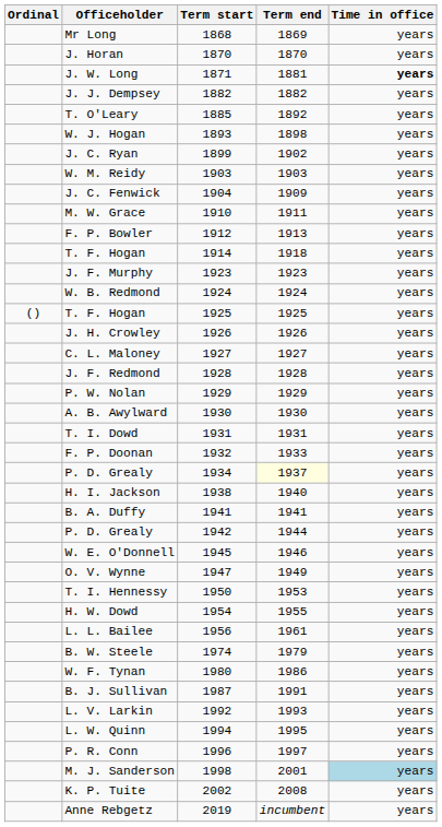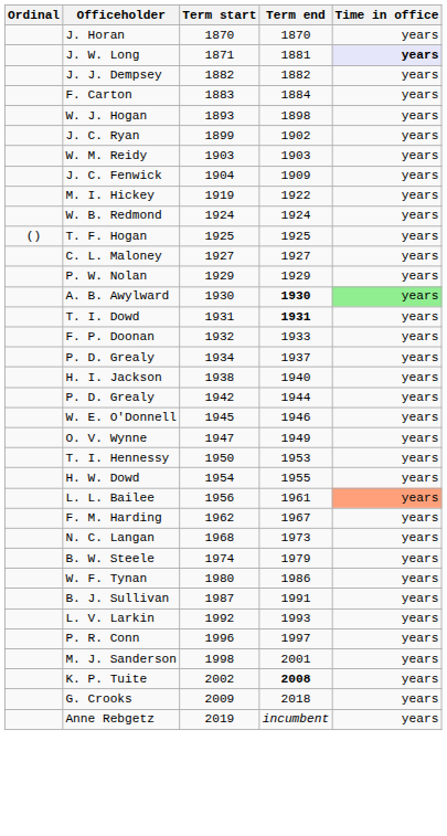- row: Mr Long | 1868 | 1869 | years
J. W. Long | Time in office: no background -> lavender background
+ row: F. Carton | 1883 | 1884 | years
- row: T. O'Leary | 1885 | 1892 | years
- row: M. W. Grace | 1910 | 1911 | years
- row: F. P. Bowler | 1912 | 1913 | years
- row: T. F. Hogan | 1914 | 1918 | years
+ row: M. I. Hickey | 1919 | 1922 | years
- row: J. F. Murphy | 1923 | 1923 | years
- row: J. H. Crowley | 1926 | 1926 | years
- row: J. F. Redmond | 1928 | 1928 | years
A. B. Awylward | Term end: normal -> bold
A. B. Awylward | Time in office: no background -> lightgreen background
T. I. Dowd | Term end: normal -> bold
P. D. Grealy / 1934 | Term end: lightyellow background -> no background
- row: B. A. Duffy | 1941 | 1941 | years
L. L. Bailee | Time in office: no background -> lightsalmon background
+ row: F. M. Harding | 1962 | 1967 | years
+ row: N. C. Langan | 1968 | 1973 | years
- row: L. W. Quinn | 1994 | 1995 | years
M. J. Sanderson | Time in office: lightblue background -> no background
K. P. Tuite | Term end: normal -> bold
+ row: G. Crooks | 2009 | 2018 | years
